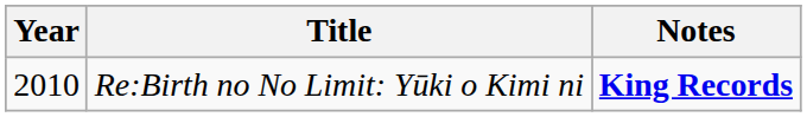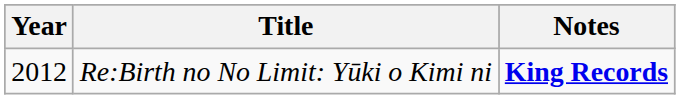Re:Birth no No Limit: Yūki o Kimi ni | Year: 2010 -> 2012
